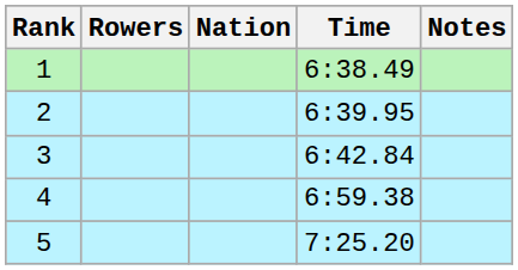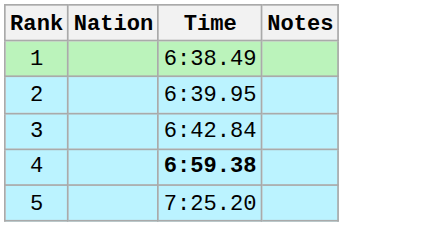- column: Rowers
4 | Time: normal -> bold
